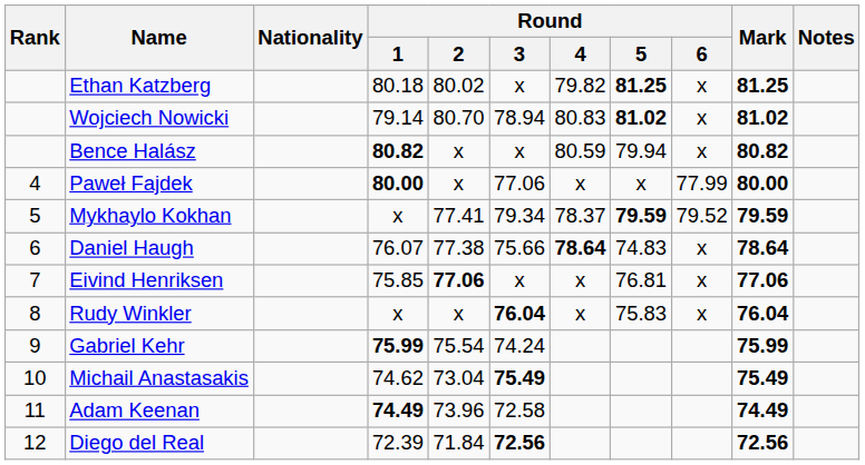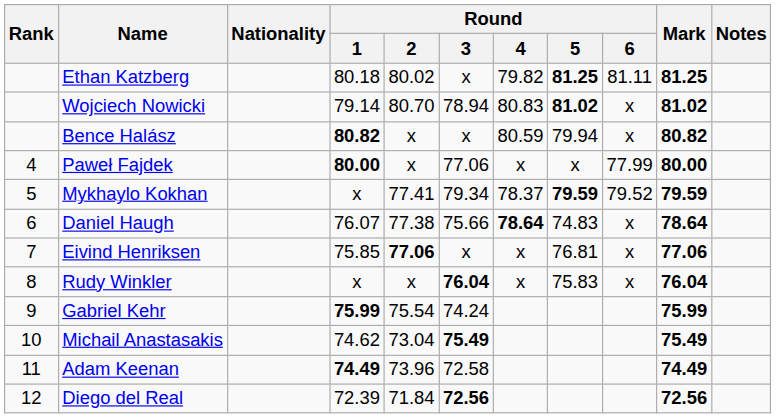Ethan Katzberg | Round / 6: x -> 81.11
